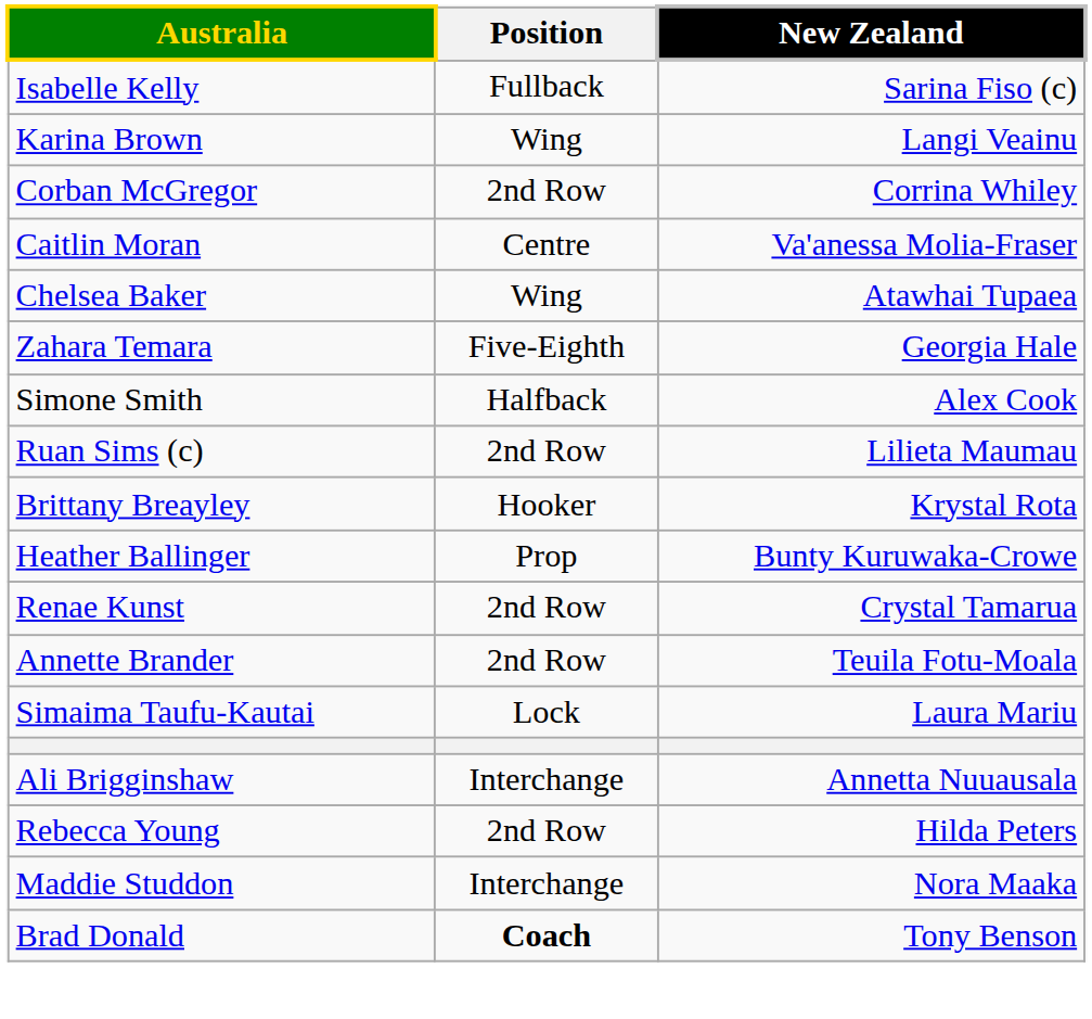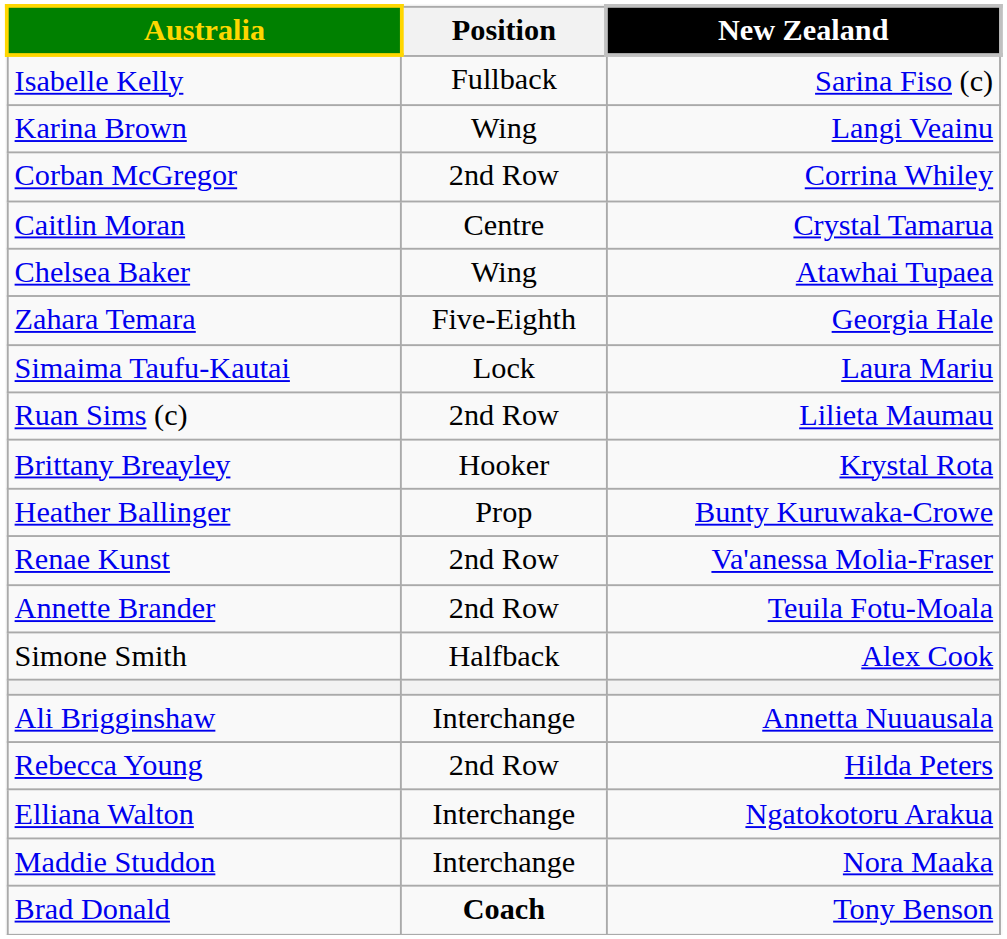Caitlin Moran | New Zealand: Va'anessa Molia-Fraser -> Crystal Tamarua
rows swapped: Simone Smith <-> Simaima Taufu-Kautai
Renae Kunst | New Zealand: Crystal Tamarua -> Va'anessa Molia-Fraser
+ row: Elliana Walton | Interchange | Ngatokotoru Arakua
